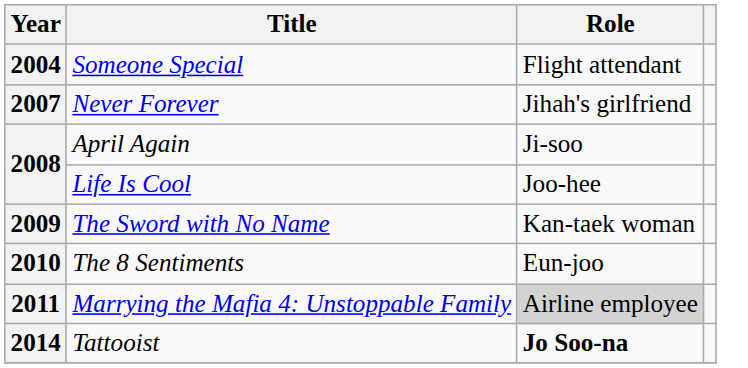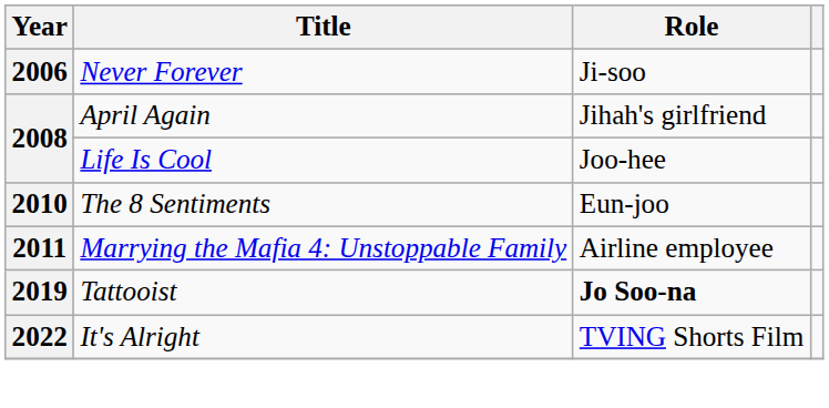- row: 2004 | Someone Special | Flight attendant
Never Forever | Year: 2007 -> 2006
Never Forever | Role: Jihah's girlfriend -> Ji-soo
April Again | Role: Ji-soo -> Jihah's girlfriend
- row: 2009 | The Sword with No Name | Kan-taek woman
Marrying the Mafia 4: Unstoppable Family | Role: lightgrey background -> no background
Tattooist | Year: 2014 -> 2019
+ row: 2022 | It's Alright | TVING Shorts Film
